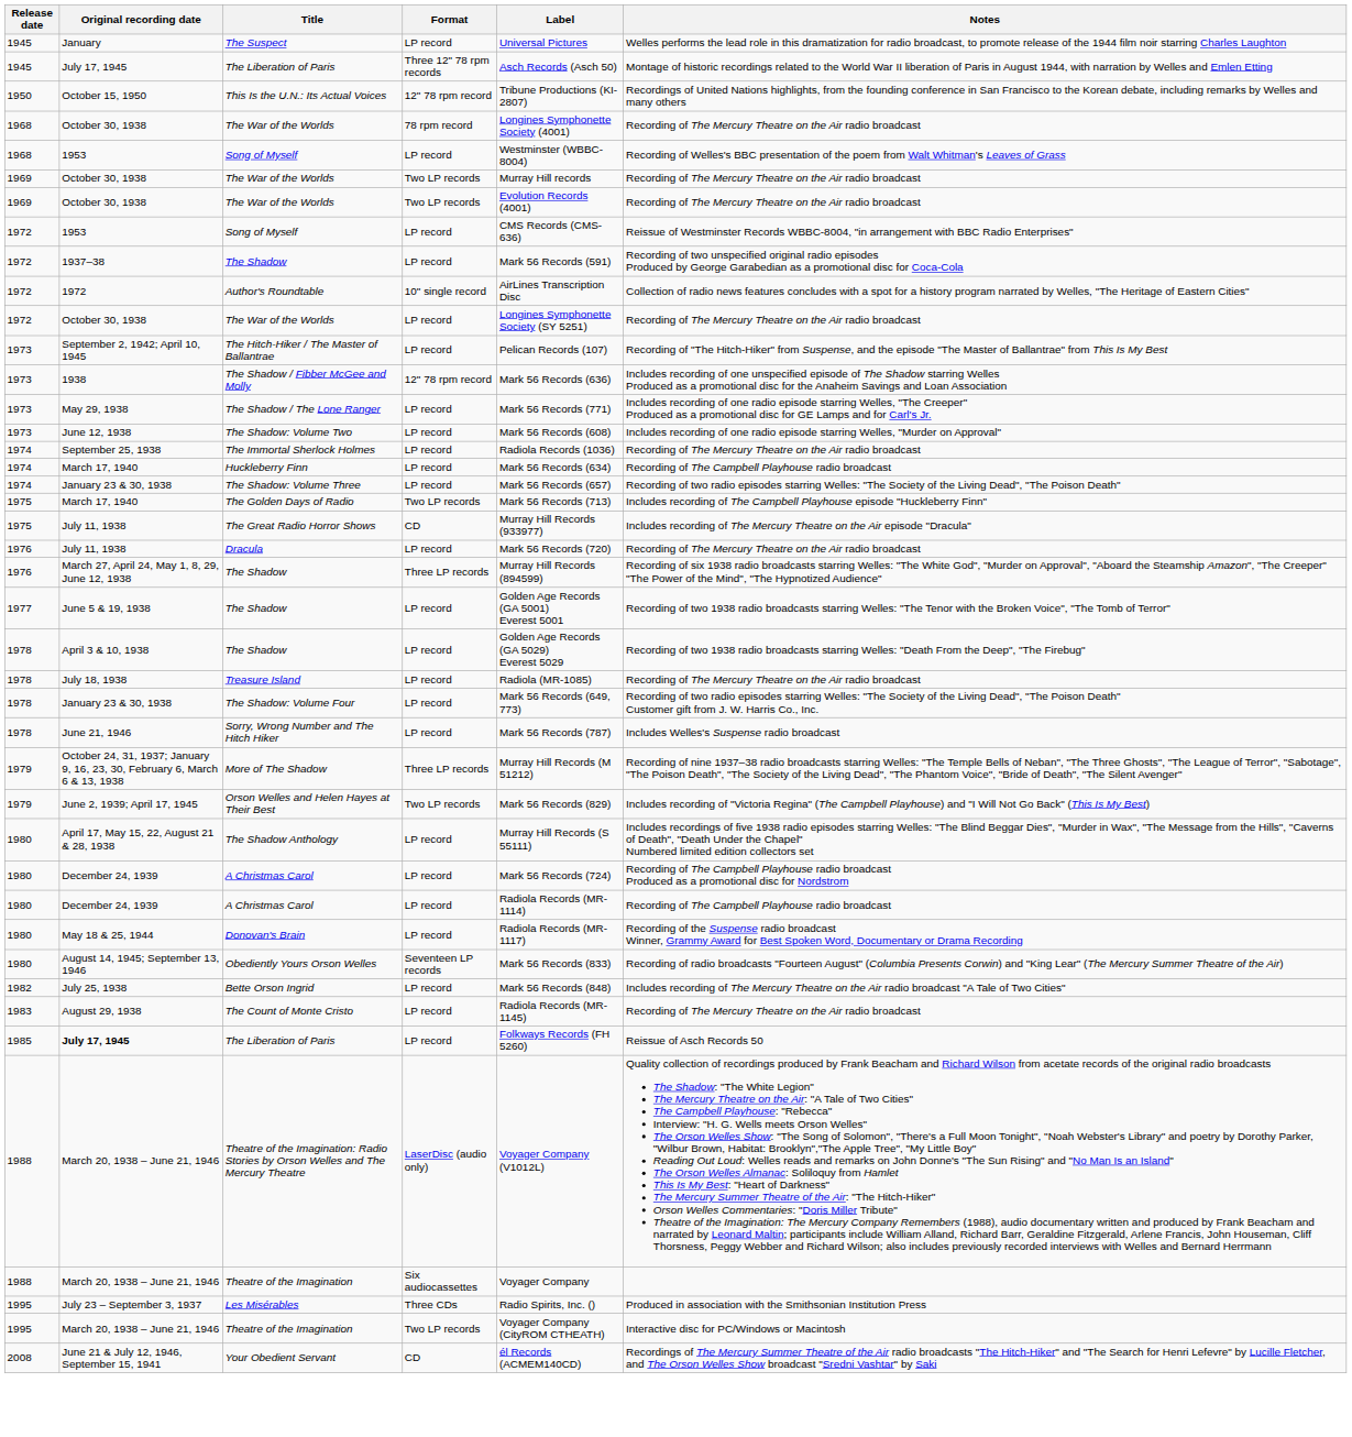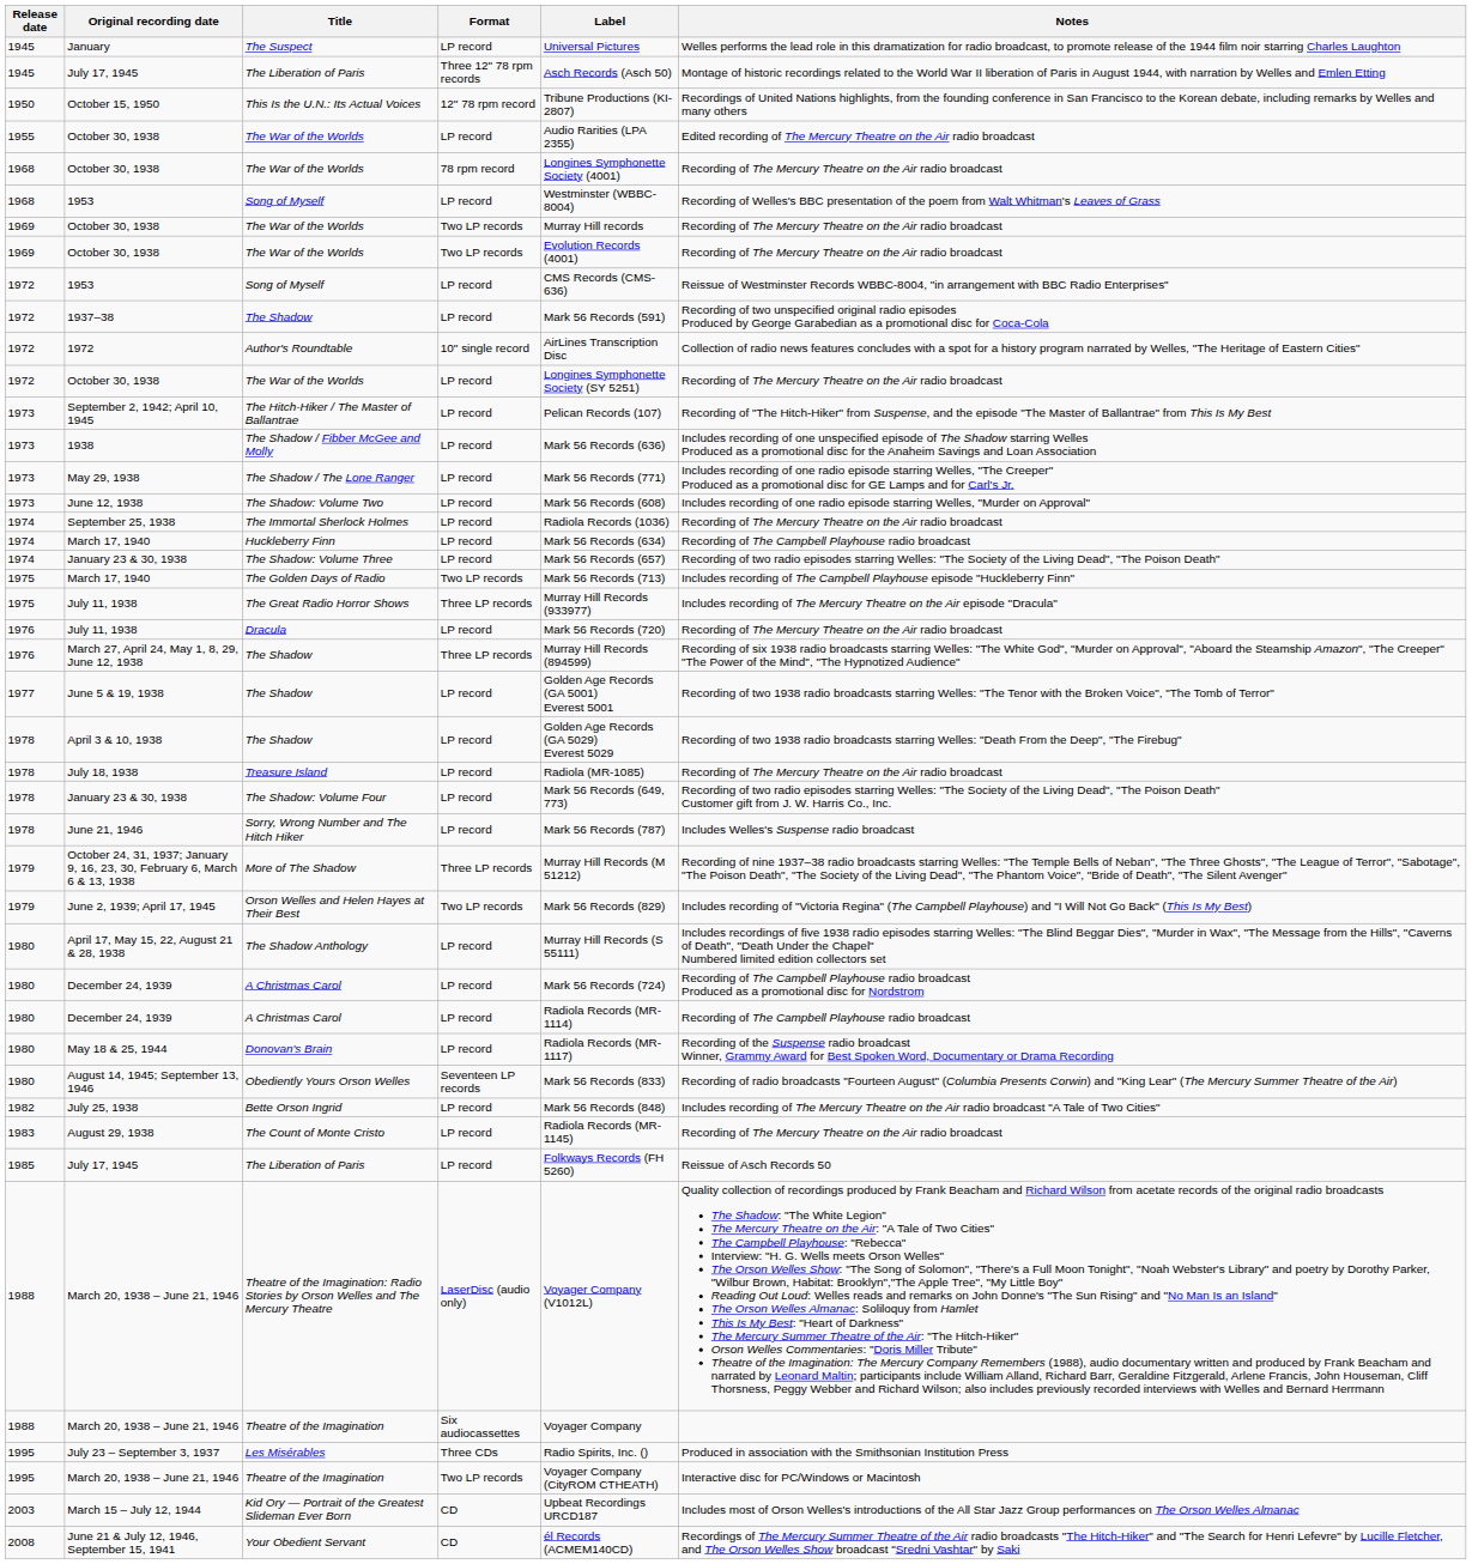+ row: 1955 | October 30, 1938 | The War of the Worlds | LP record | Audio Rarities (LPA 2355) | Edited recording of The Mercury Theatre on the Air radio broadcast
The Shadow / Fibber McGee and Molly | Format: 12" 78 rpm record -> LP record
The Great Radio Horror Shows | Format: CD -> Three LP records
1985 / The Liberation of Paris | Original recording date: bold -> normal
+ row: 2003 | March 15 – July 12, 1944 | Kid Ory — Portrait of the Greatest Slideman Ever Born | CD | Upbeat Recordings URCD187 | Includes most of Orson Welles's introductions of the All Star Jazz Group performances on The Orson Welles Almanac
